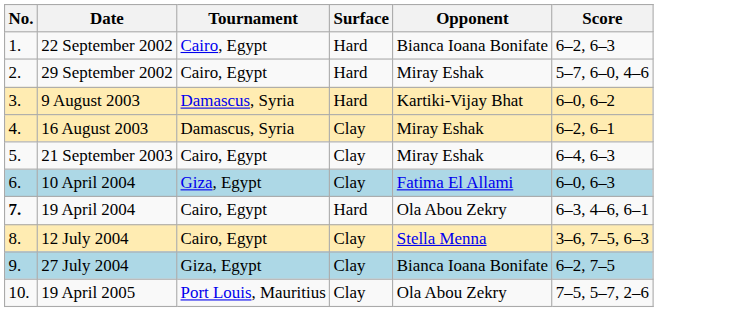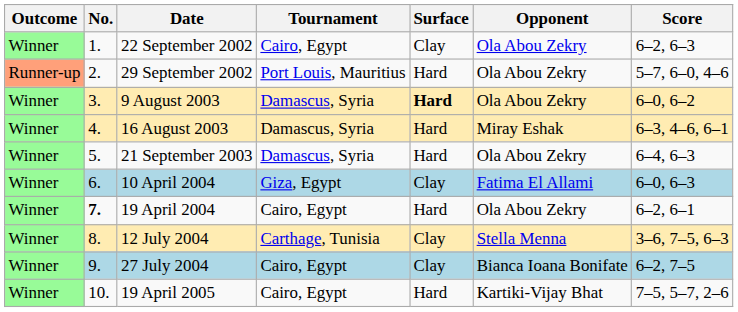+ column: Outcome | Winner | Runner-up | Winner | Winner | Winner | Winner | Winner | Winner | Winner | Winner
22 September 2002 | Surface: Hard -> Clay
22 September 2002 | Opponent: Bianca Ioana Bonifate -> Ola Abou Zekry
29 September 2002 | Tournament: Cairo, Egypt -> Port Louis, Mauritius
29 September 2002 | Opponent: Miray Eshak -> Ola Abou Zekry
9 August 2003 | Surface: normal -> bold
9 August 2003 | Opponent: Kartiki-Vijay Bhat -> Ola Abou Zekry
16 August 2003 | Surface: Clay -> Hard
16 August 2003 | Score: 6–2, 6–1 -> 6–3, 4–6, 6–1
21 September 2003 | Tournament: Cairo, Egypt -> Damascus, Syria
21 September 2003 | Surface: Clay -> Hard
21 September 2003 | Opponent: Miray Eshak -> Ola Abou Zekry
19 April 2004 | Score: 6–3, 4–6, 6–1 -> 6–2, 6–1
12 July 2004 | Tournament: Cairo, Egypt -> Carthage, Tunisia
27 July 2004 | Tournament: Giza, Egypt -> Cairo, Egypt
19 April 2005 | Tournament: Port Louis, Mauritius -> Cairo, Egypt
19 April 2005 | Surface: Clay -> Hard
19 April 2005 | Opponent: Ola Abou Zekry -> Kartiki-Vijay Bhat
